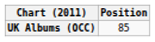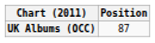UK Albums (OCC) | Position: 85 -> 87
